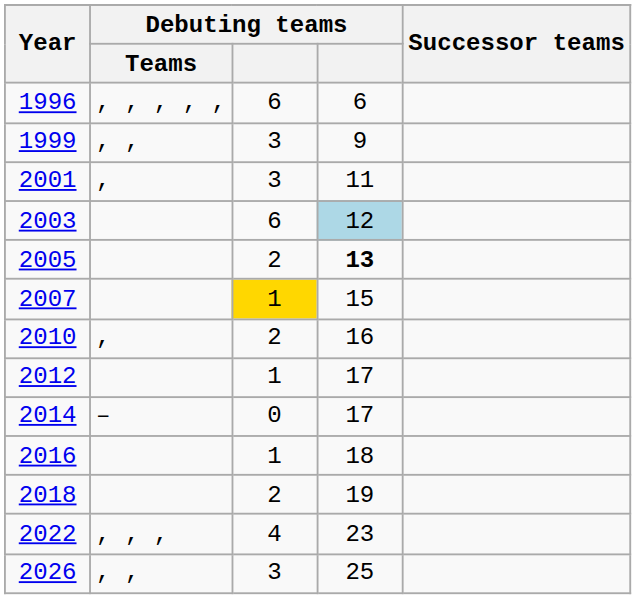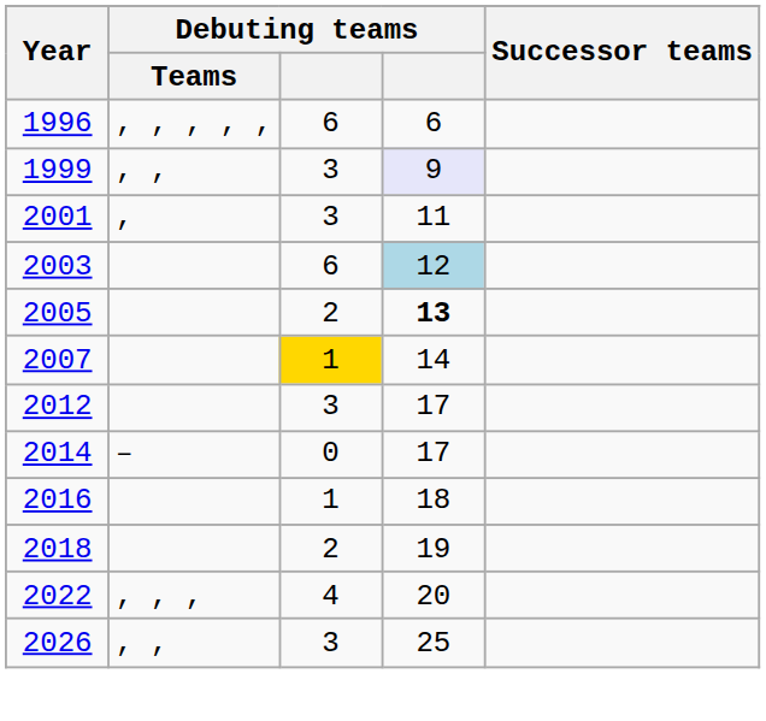1999 | column 4: no background -> lavender background
2007 | column 4: 15 -> 14
- row: 2010 | , | 2 | 16
2012 | column 3: 1 -> 3
2022 | column 4: 23 -> 20
